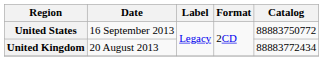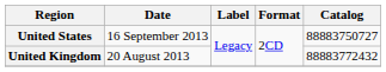United States | Catalog: 88883750772 -> 88883750727
United Kingdom | Catalog: 88883772434 -> 88883772432
